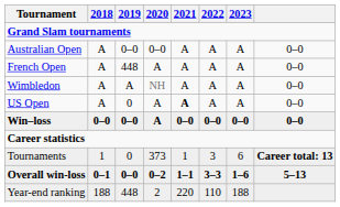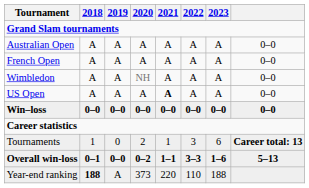Australian Open | 2019: 0–0 -> A
Australian Open | 2020: 0–0 -> A
French Open | 2019: 448 -> A
US Open | 2019: 0 -> A
Win–loss | 2020: A -> 0–0
Tournaments | 2020: 373 -> 2
Year-end ranking | 2018: normal -> bold
Year-end ranking | 2019: 448 -> A
Year-end ranking | 2020: 2 -> 373
